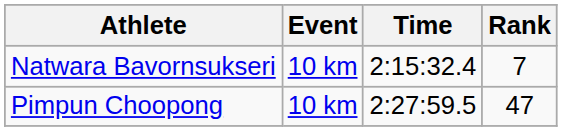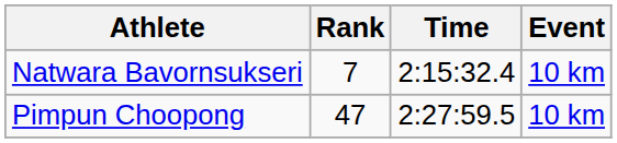columns swapped: Event <-> Rank
